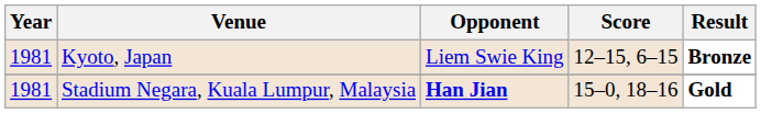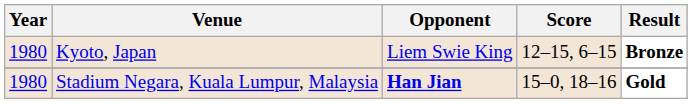Kyoto, Japan | Year: 1981 -> 1980
Stadium Negara, Kuala Lumpur, Malaysia | Year: 1981 -> 1980
